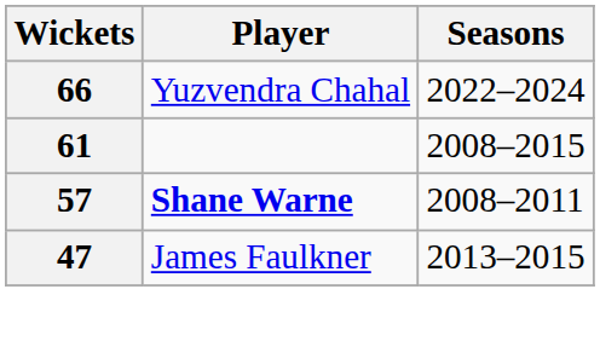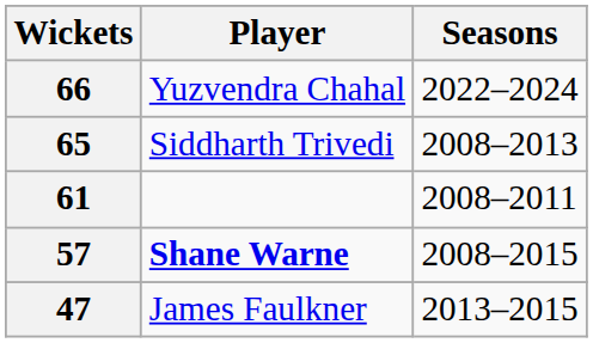+ row: 65 | Siddharth Trivedi | 2008–2013
61 | Seasons: 2008–2015 -> 2008–2011
57 | Seasons: 2008–2011 -> 2008–2015
